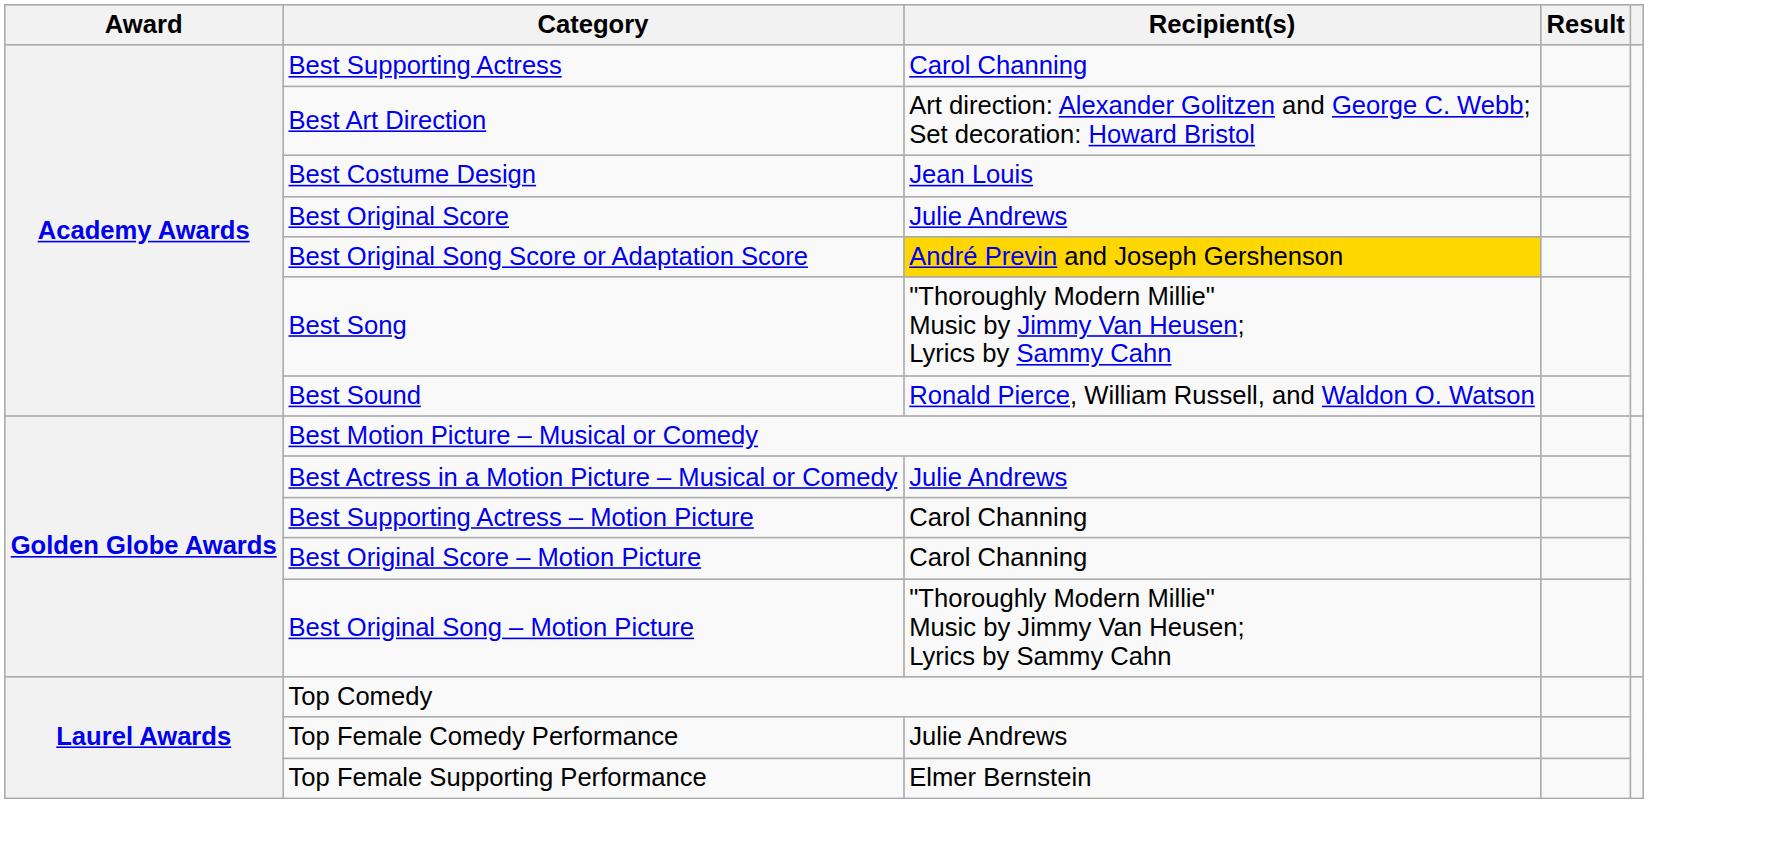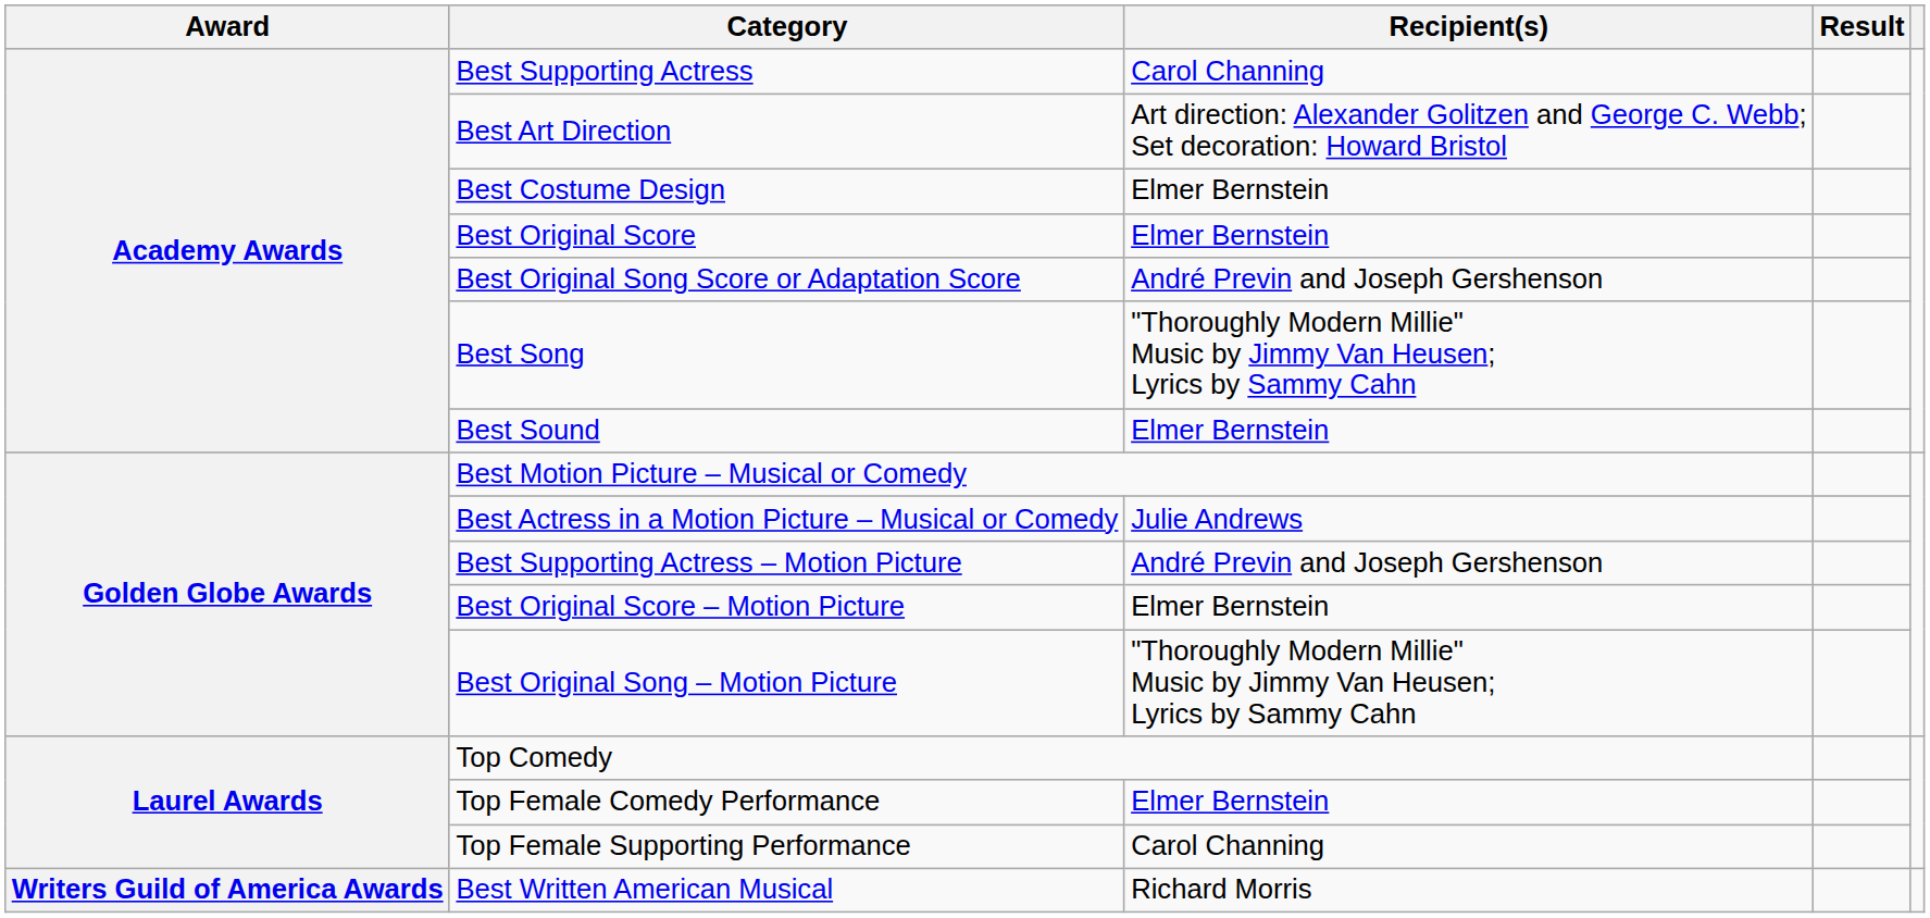Best Costume Design | Recipient(s): Jean Louis -> Elmer Bernstein
Best Original Score | Recipient(s): Julie Andrews -> Elmer Bernstein
Best Original Song Score or Adaptation Score | Recipient(s): gold background -> no background
Best Sound | Recipient(s): Ronald Pierce, William Russell, and Waldon O. Watson -> Elmer Bernstein
Best Supporting Actress – Motion Picture | Recipient(s): Carol Channing -> André Previn and Joseph Gershenson
Best Original Score – Motion Picture | Recipient(s): Carol Channing -> Elmer Bernstein
Top Female Comedy Performance | Recipient(s): Julie Andrews -> Elmer Bernstein
Top Female Supporting Performance | Recipient(s): Elmer Bernstein -> Carol Channing
+ row: Writers Guild of America Awards | Best Written American Musical | Richard Morris
